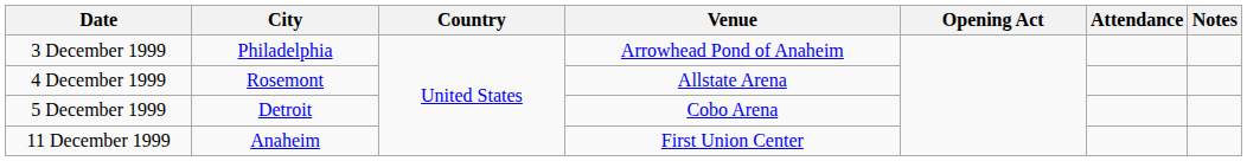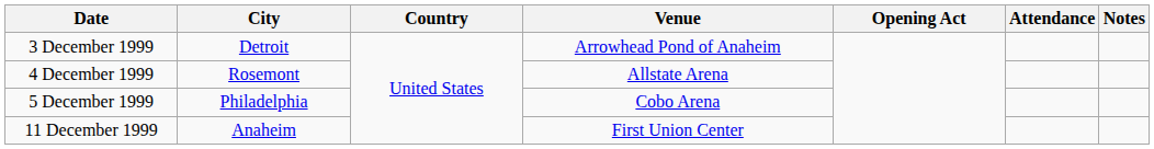3 December 1999 | City: Philadelphia -> Detroit
5 December 1999 | City: Detroit -> Philadelphia
